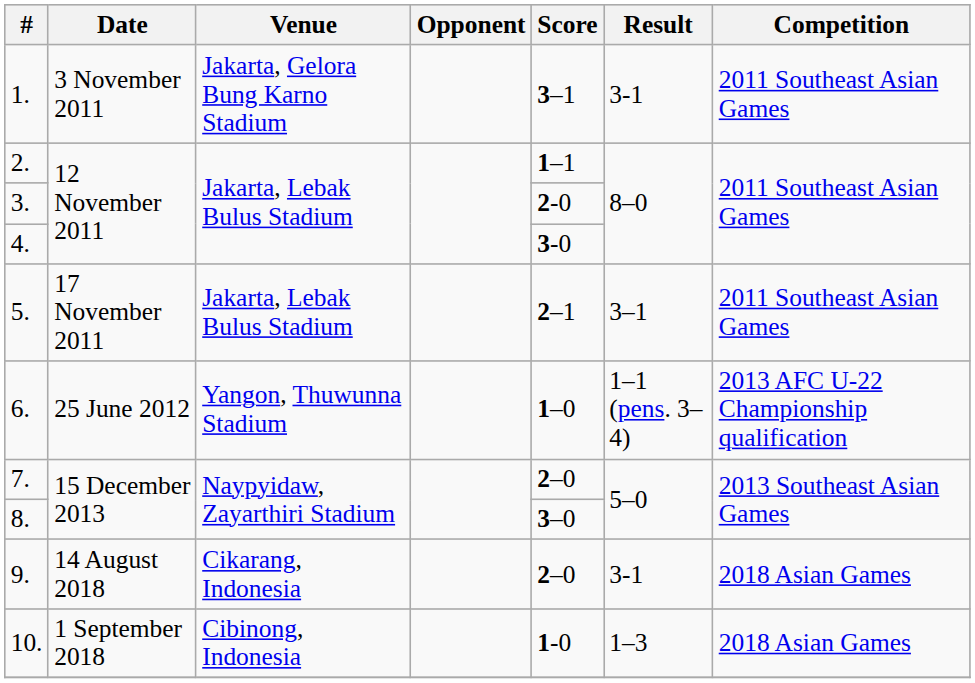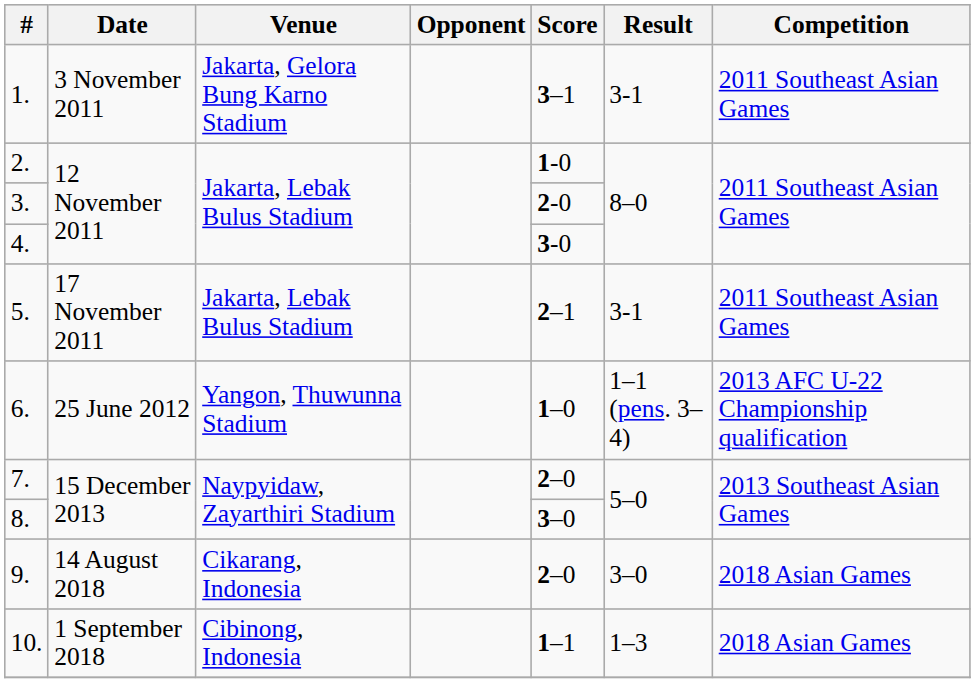2. | Score: 1–1 -> 1-0
5. | Result: 3–1 -> 3-1
9. | Result: 3-1 -> 3–0
10. | Score: 1-0 -> 1–1
